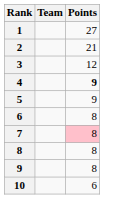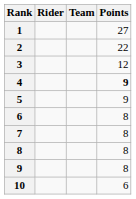+ column: Rider
2 | Points: 21 -> 22
7 | Points: pink background -> no background
